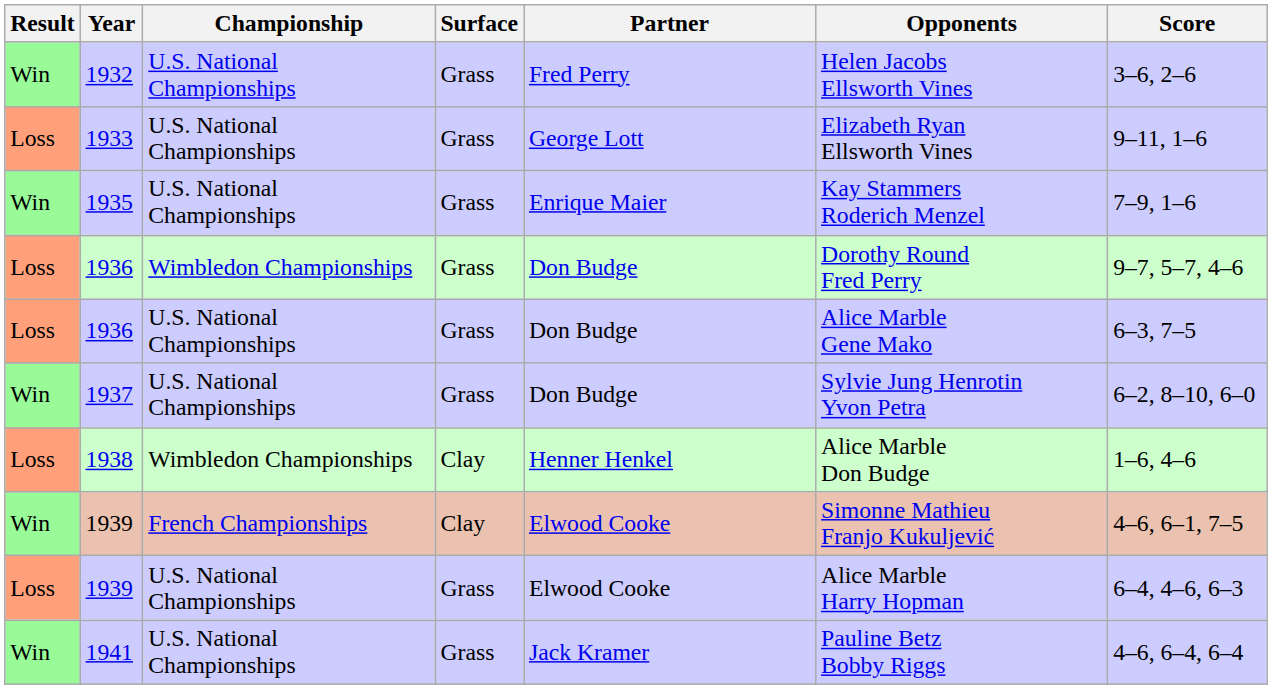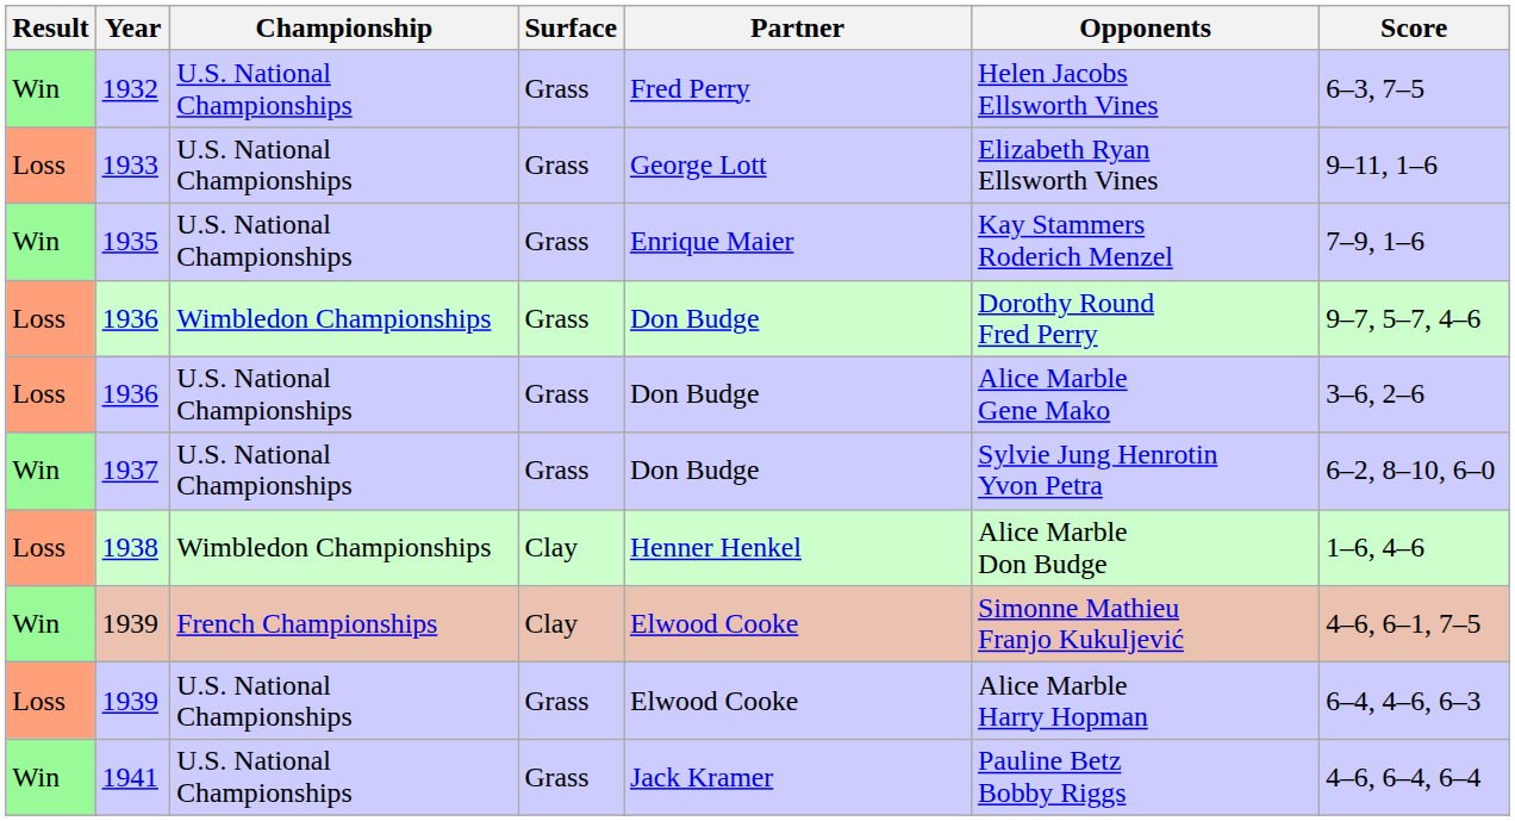1932 | Score: 3–6, 2–6 -> 6–3, 7–5
1936 / U.S. National Championships | Score: 6–3, 7–5 -> 3–6, 2–6
